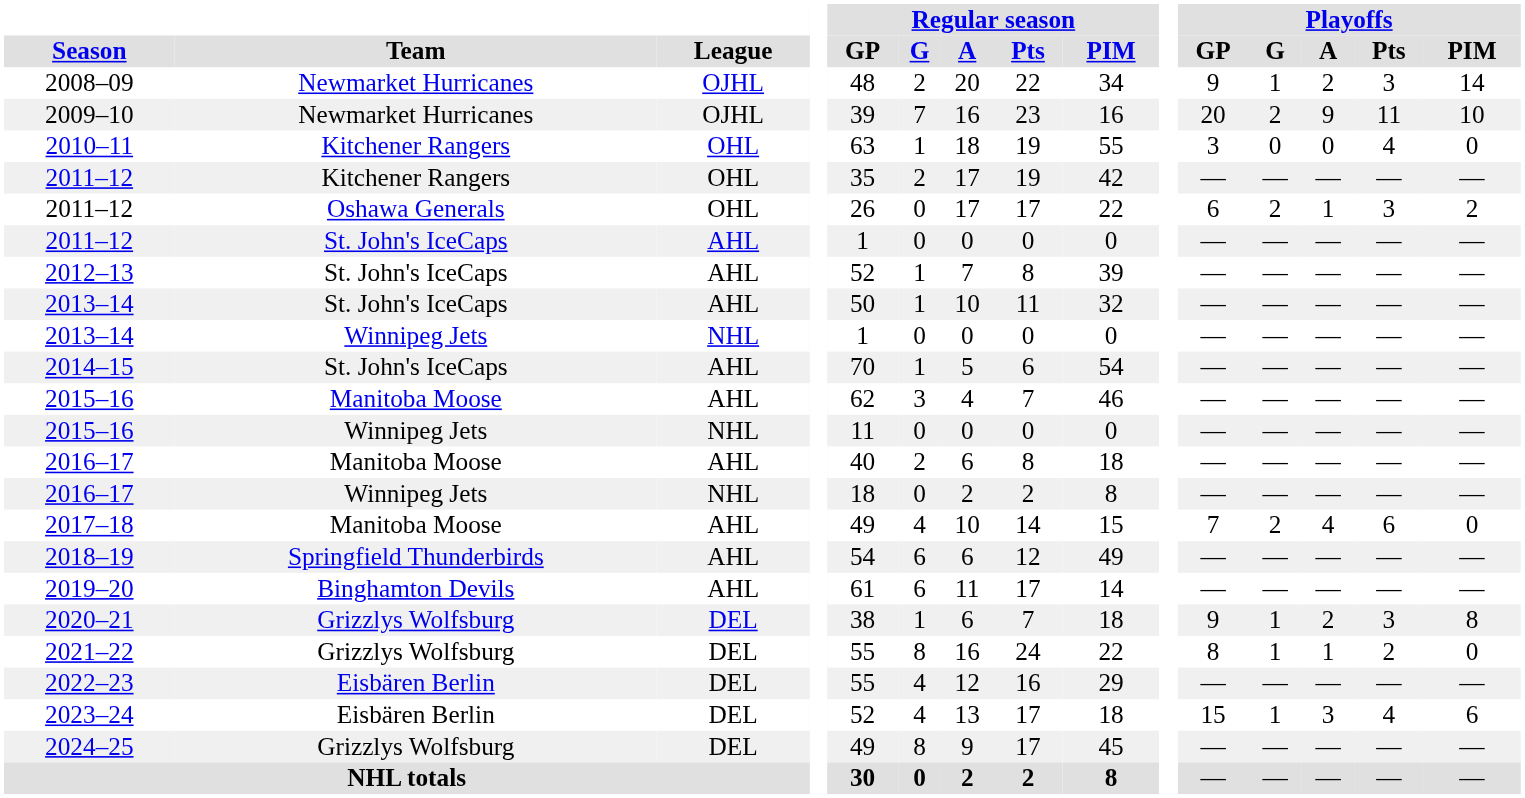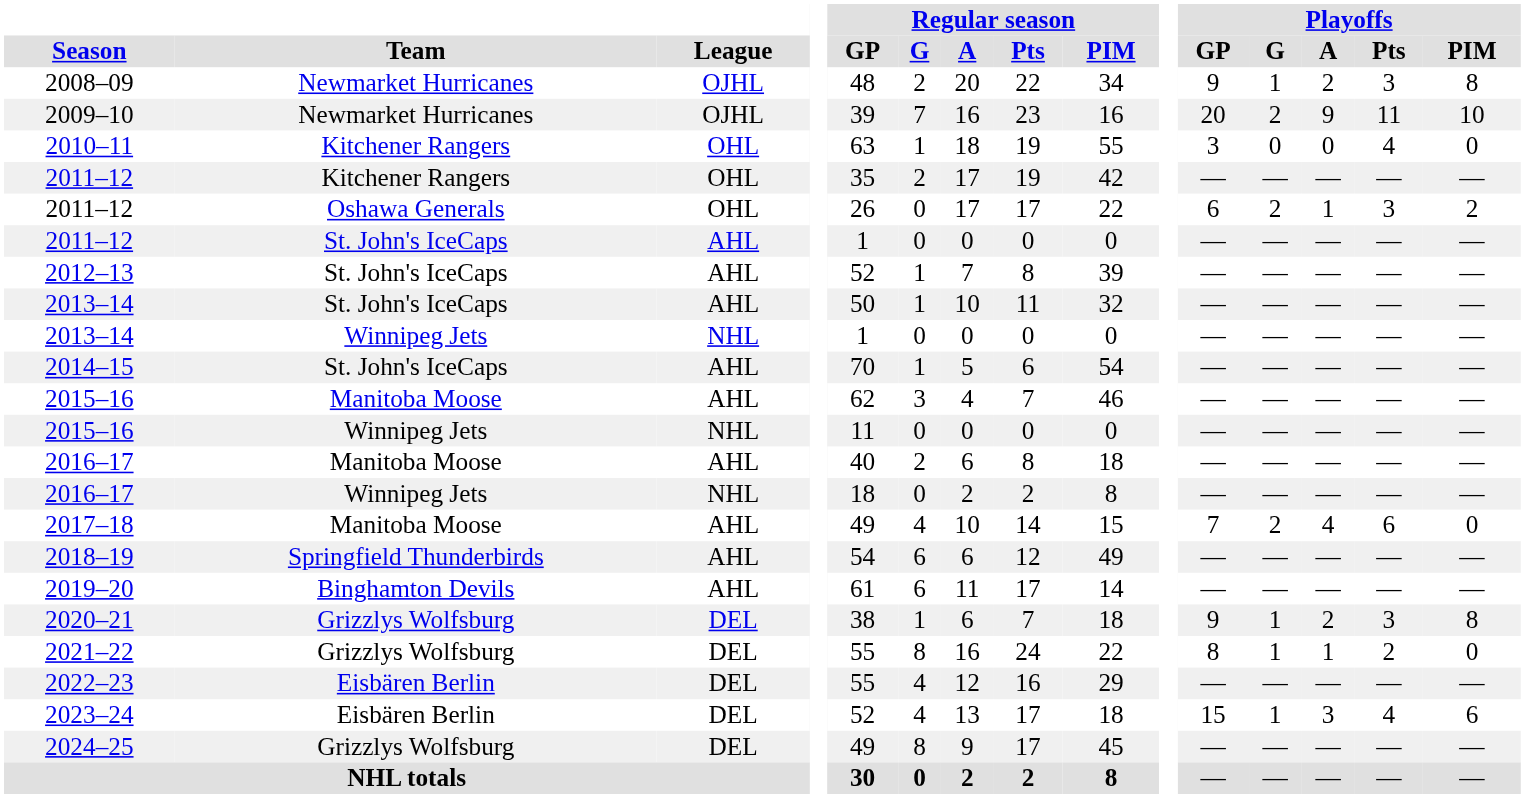2008–09 | Playoffs / PIM: 14 -> 8
